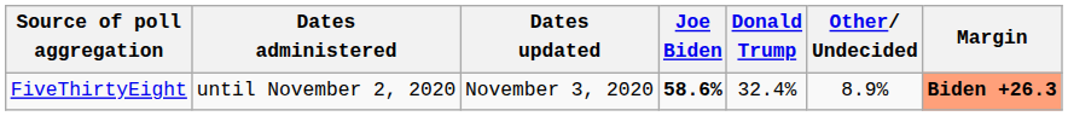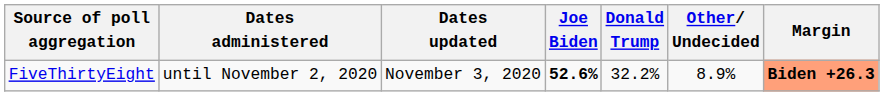FiveThirtyEight | Joe Biden: 58.6% -> 52.6%
FiveThirtyEight | Donald Trump: 32.4% -> 32.2%
